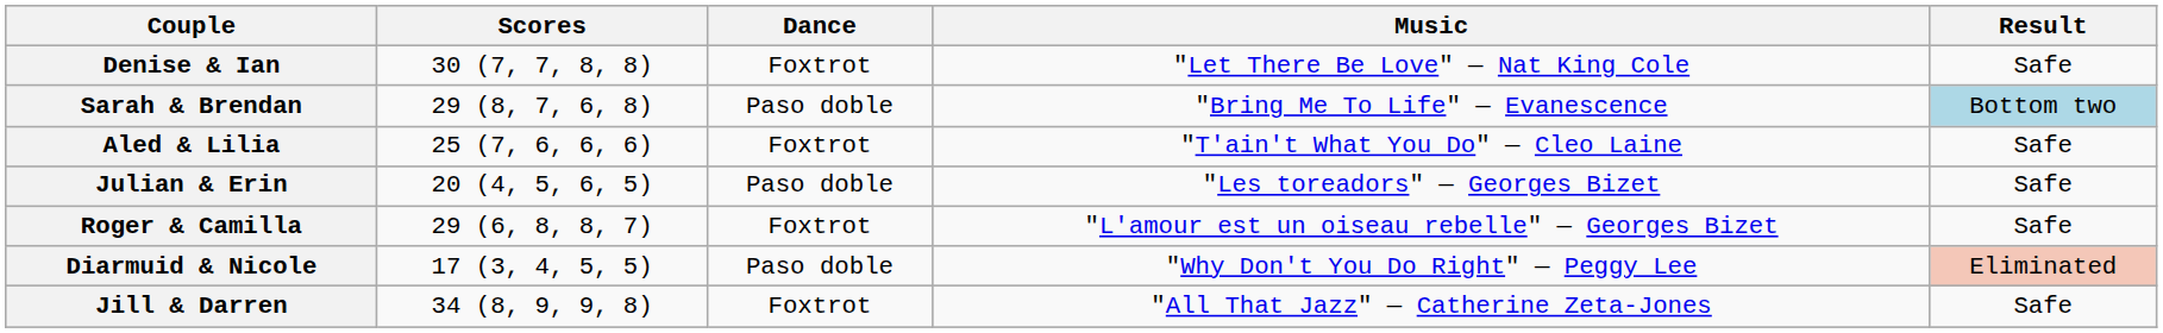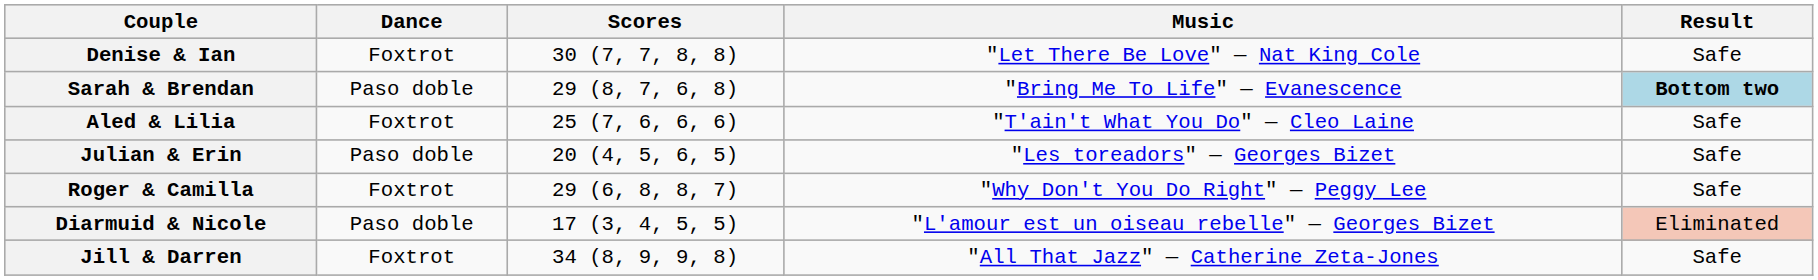columns swapped: Scores <-> Dance
Sarah & Brendan | Result: normal -> bold
Roger & Camilla | Music: "L'amour est un oiseau rebelle" — Georges Bizet -> "Why Don't You Do Right" — Peggy Lee
Diarmuid & Nicole | Music: "Why Don't You Do Right" — Peggy Lee -> "L'amour est un oiseau rebelle" — Georges Bizet
